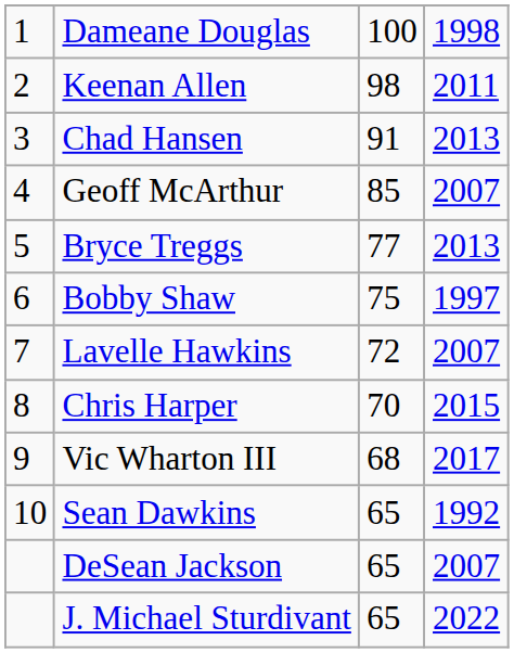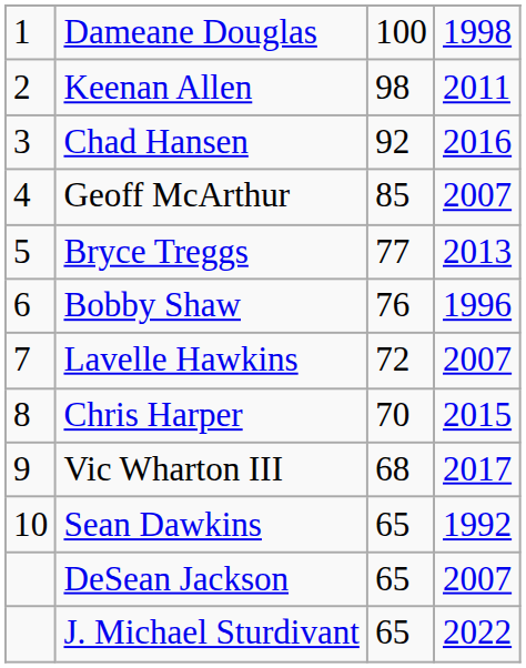Chad Hansen | column 3: 91 -> 92
Chad Hansen | column 4: 2013 -> 2016
Bobby Shaw | column 3: 75 -> 76
Bobby Shaw | column 4: 1997 -> 1996
